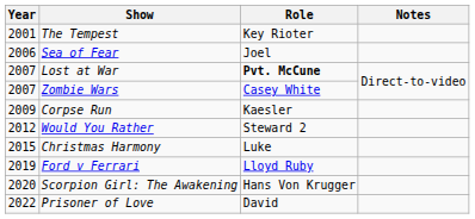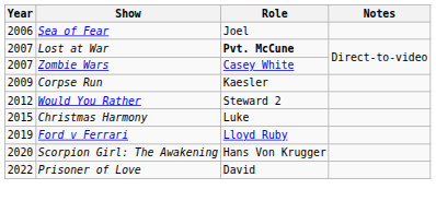- row: 2001 | The Tempest | Key Rioter
